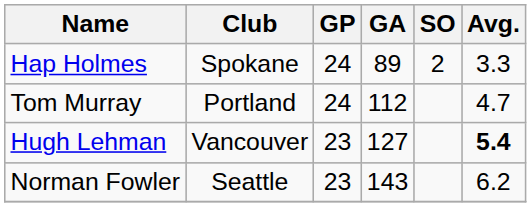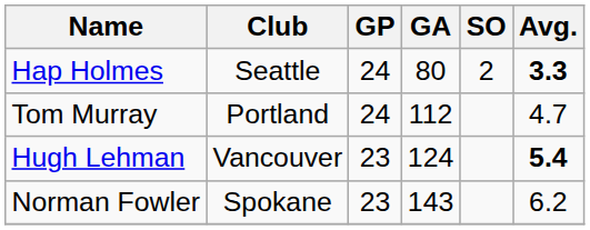Hap Holmes | Club: Spokane -> Seattle
Hap Holmes | GA: 89 -> 80
Hap Holmes | Avg.: normal -> bold
Hugh Lehman | GA: 127 -> 124
Norman Fowler | Club: Seattle -> Spokane
